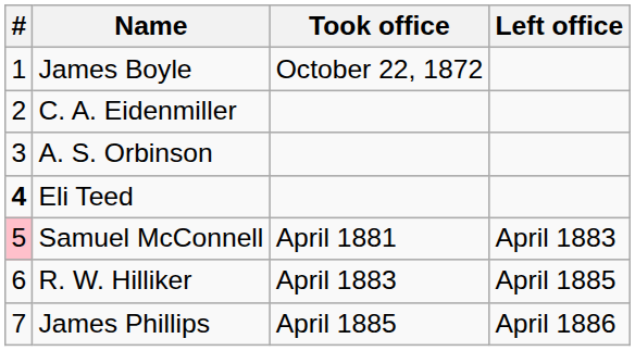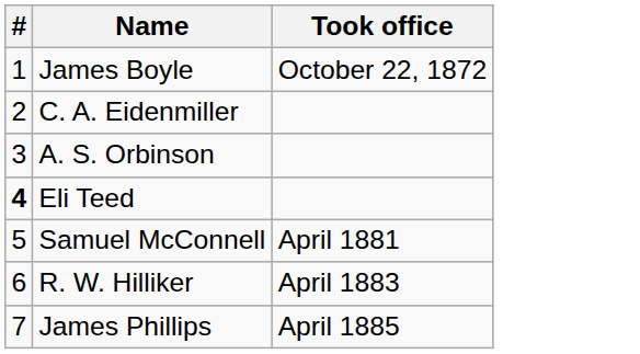- column: Left office | April 1883 | April 1885 | April 1886
Samuel McConnell | #: pink background -> no background
